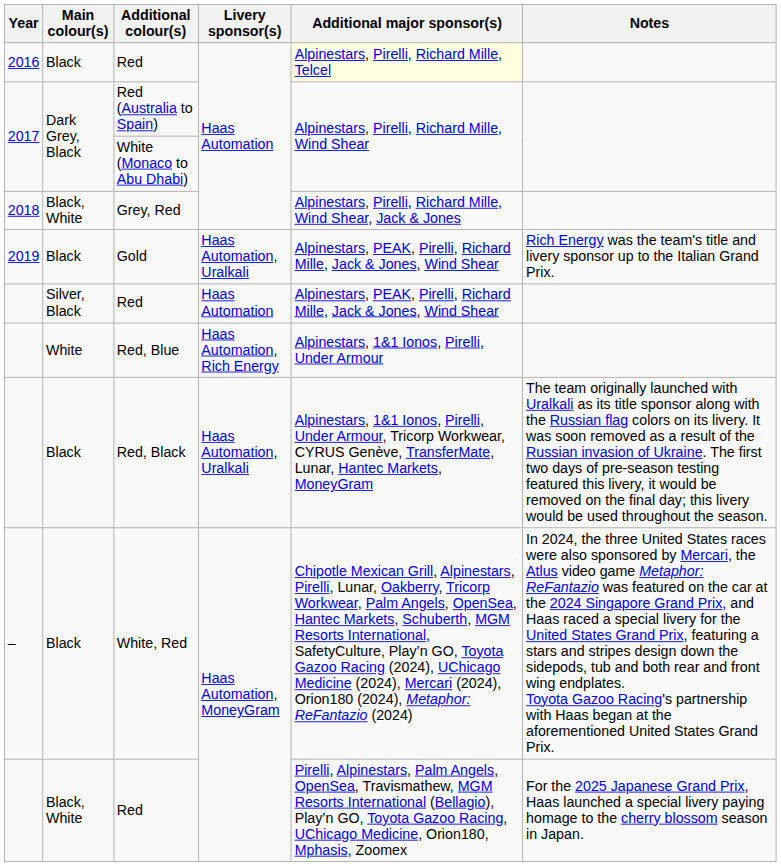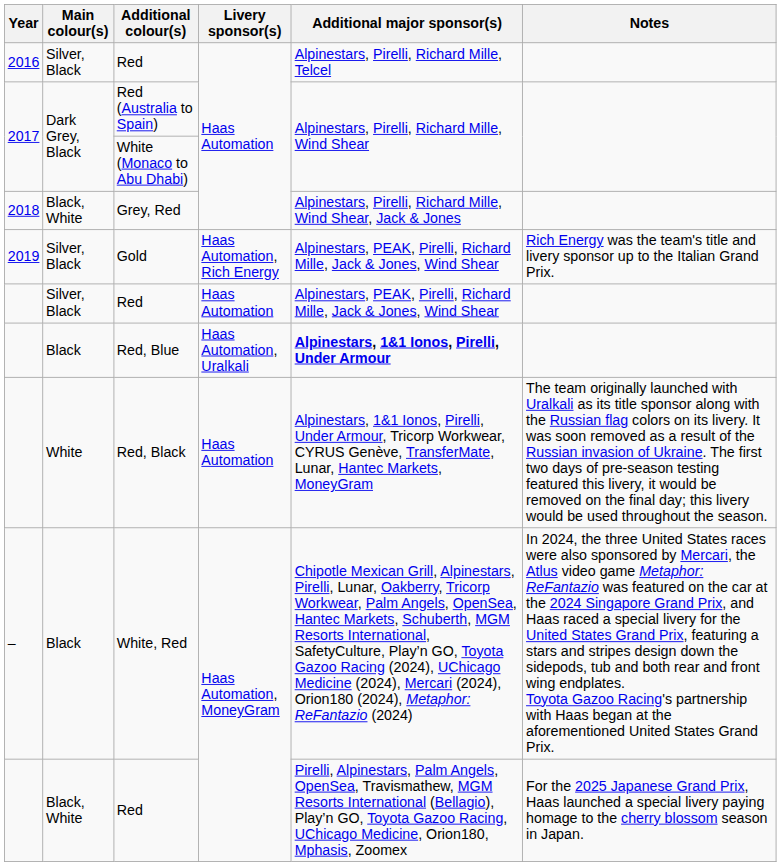2016 / Red | Main colour(s): Black -> Silver, Black
2016 / Red | Additional major sponsor(s): lightyellow background -> no background
Gold | Main colour(s): Black -> Silver, Black
Gold | Livery sponsor(s): Haas Automation, Uralkali -> Haas Automation, Rich Energy
Red, Blue | Main colour(s): White -> Black
Red, Blue | Livery sponsor(s): Haas Automation, Rich Energy -> Haas Automation, Uralkali
Red, Blue | Additional major sponsor(s): normal -> bold
Red, Black | Main colour(s): Black -> White
Red, Black | Livery sponsor(s): Haas Automation, Uralkali -> Haas Automation
